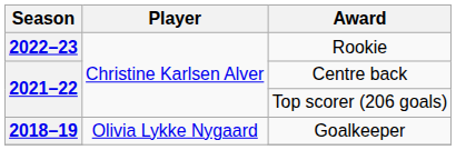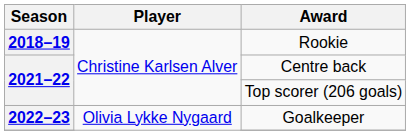Rookie | Season: 2022–23 -> 2018–19
Goalkeeper | Season: 2018–19 -> 2022–23
